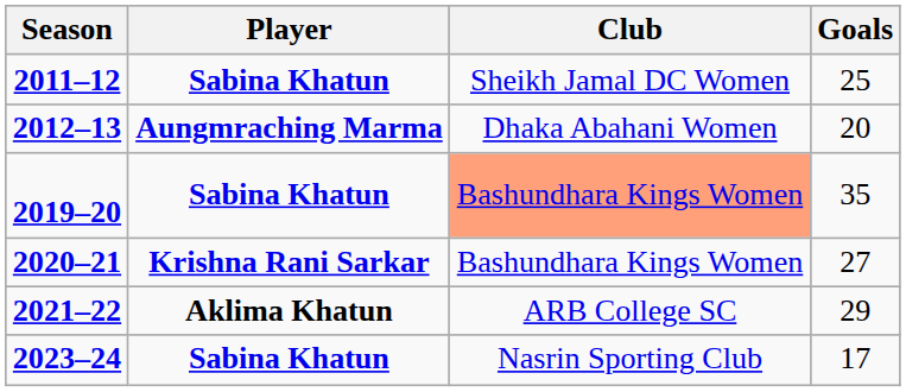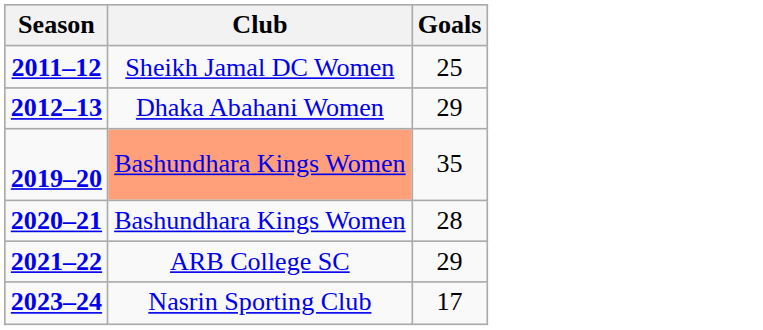- column: Player | Sabina Khatun | Aungmraching Marma | Sabina Khatun | Krishna Rani Sarkar | Aklima Khatun | Sabina Khatun
2012–13 | Goals: 20 -> 29
2020–21 | Goals: 27 -> 28
